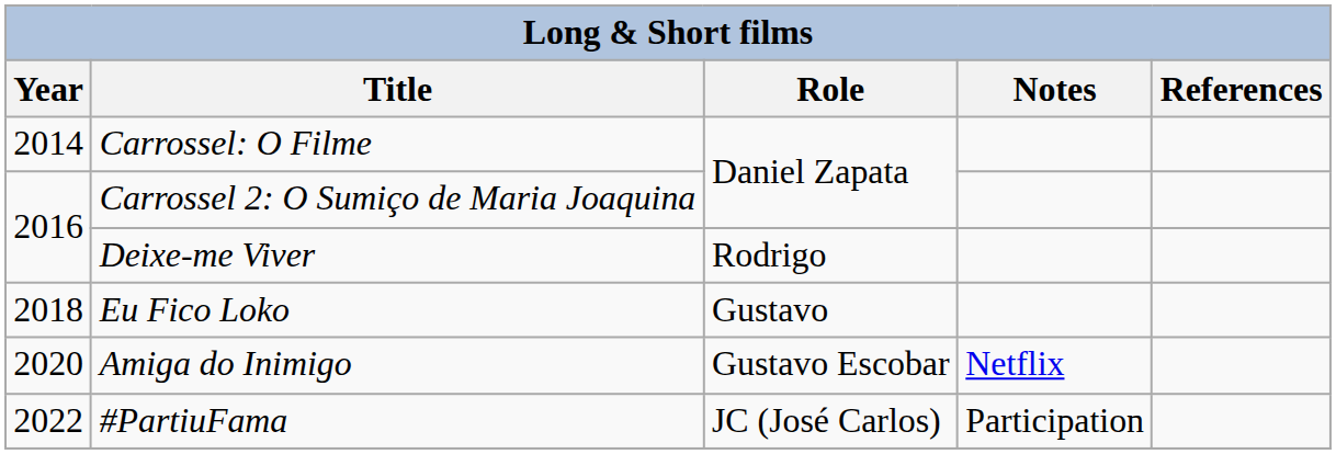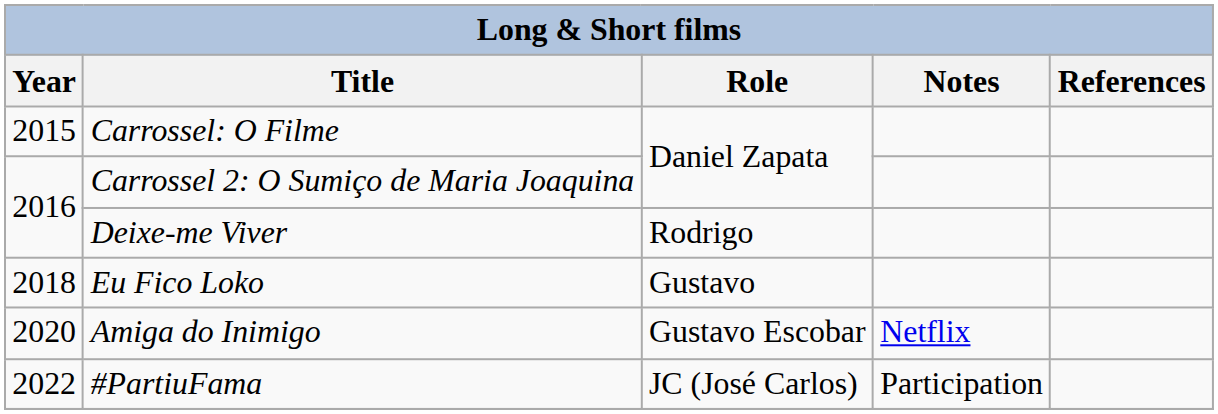Carrossel: O Filme | Year: 2014 -> 2015
